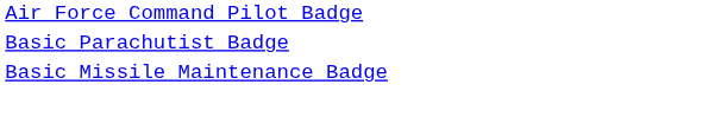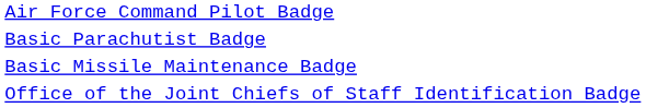+ row: Office of the Joint Chiefs of Staff Identification Badge
